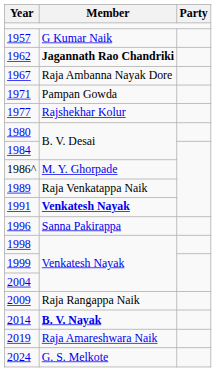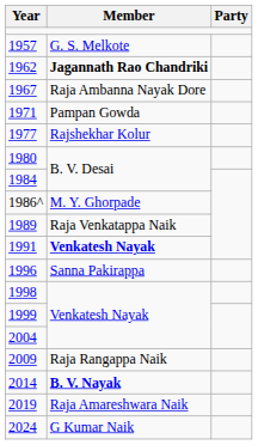1957 | Member: G Kumar Naik -> G. S. Melkote
2024 | Member: G. S. Melkote -> G Kumar Naik
